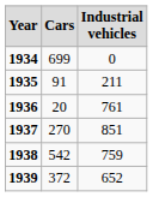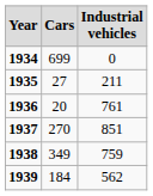1935 | Cars: 91 -> 27
1938 | Cars: 542 -> 349
1939 | Cars: 372 -> 184
1939 | Industrial vehicles: 652 -> 562
